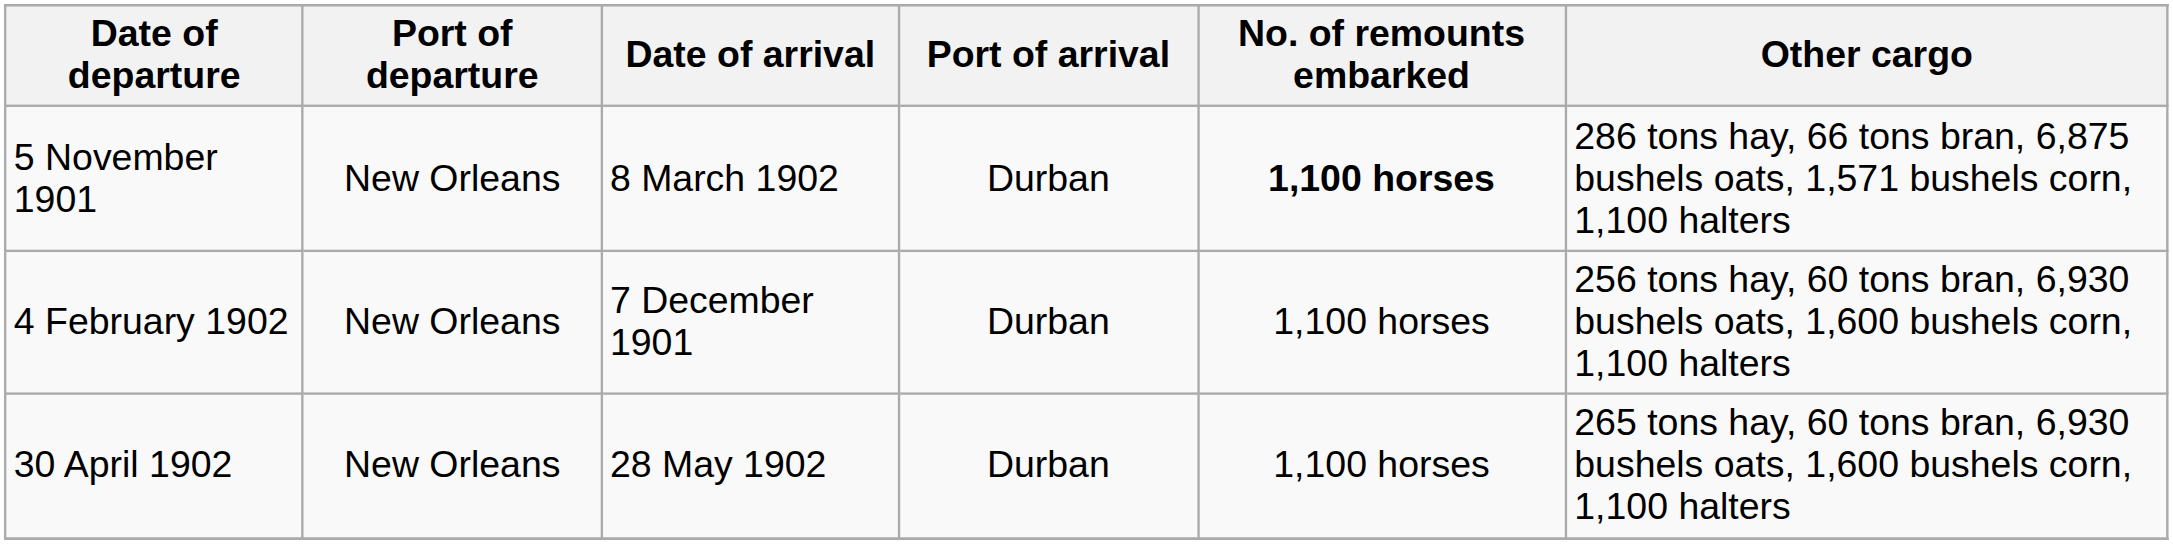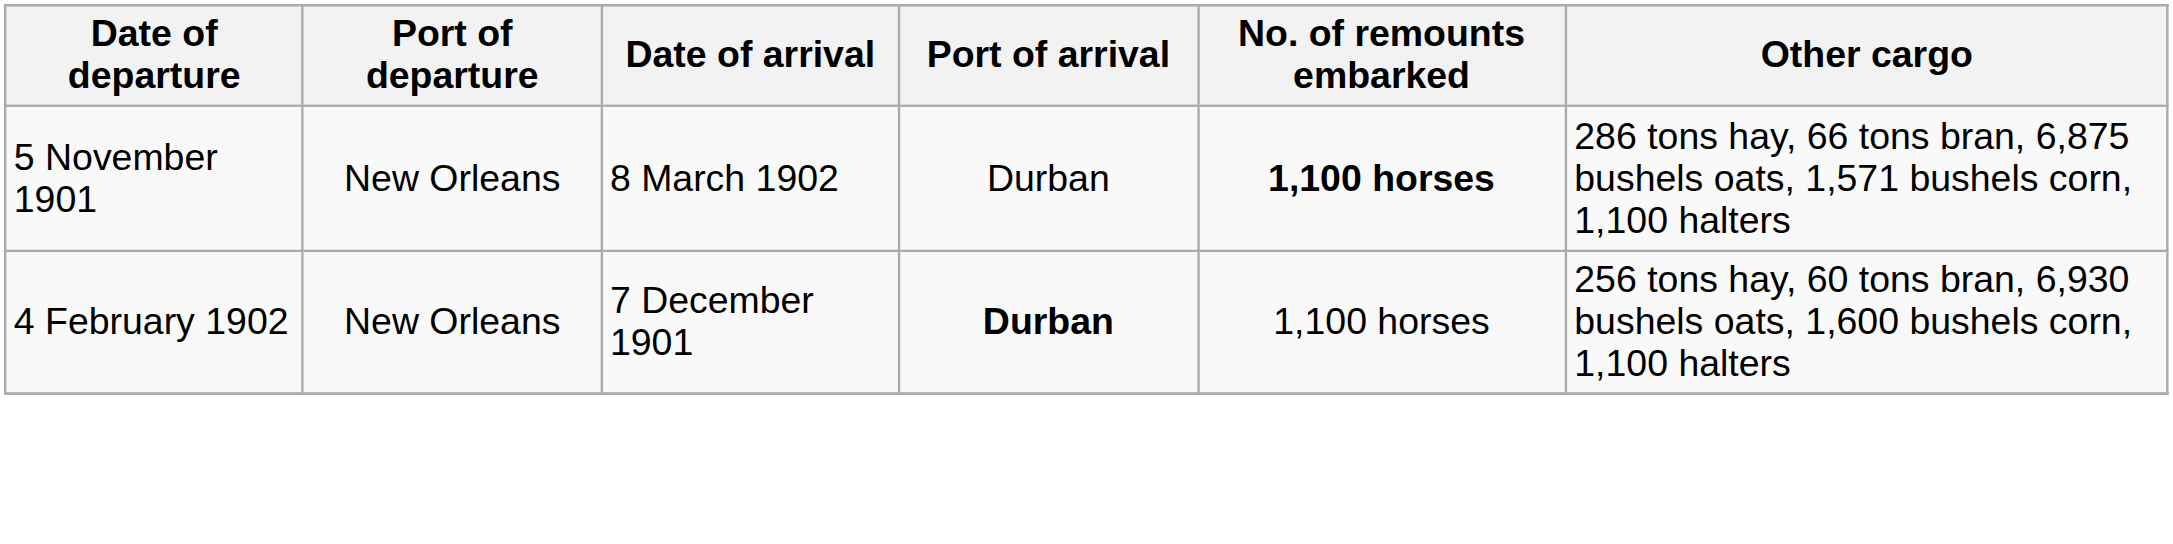4 February 1902 | Port of arrival: normal -> bold
- row: 30 April 1902 | New Orleans | 28 May 1902 | Durban | 1,100 horses | 265 tons hay, 60 tons bran, 6,930 bushels oats, 1,600 bushels corn, 1,100 halters
